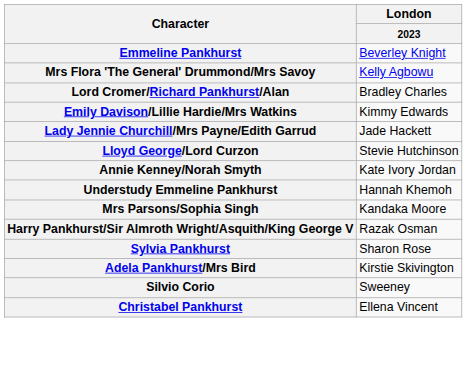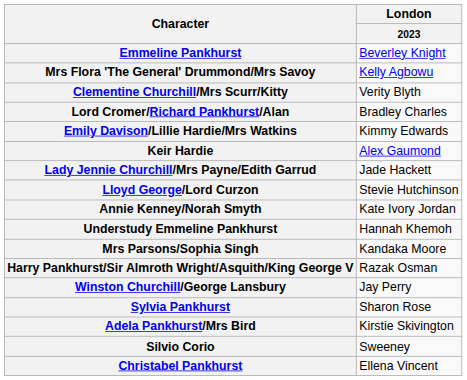+ row: Clementine Churchill/Mrs Scurr/Kitty | Verity Blyth
+ row: Keir Hardie | Alex Gaumond
+ row: Winston Churchill/George Lansbury | Jay Perry
